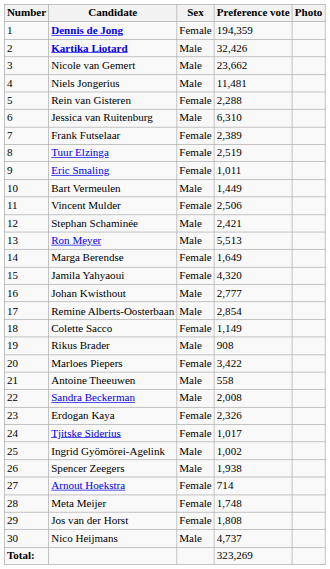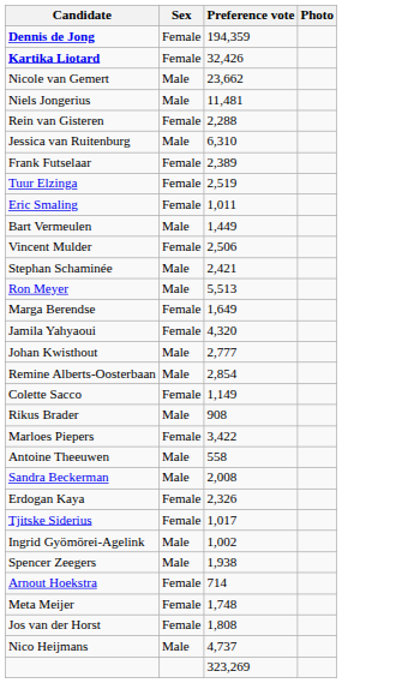- column: Number | 1 | 2 | 3 | 4 | 5 | 6 | 7 | 8 | 9 | 10 | 11 | 12 | 13 | 14 | 15 | 16 | 17 | 18 | 19 | 20 | 21 | 22 | 23 | 24 | 25 | 26 | 27 | 28 | 29 | 30 | Total:
Kartika Liotard | Sex: Male -> Female
